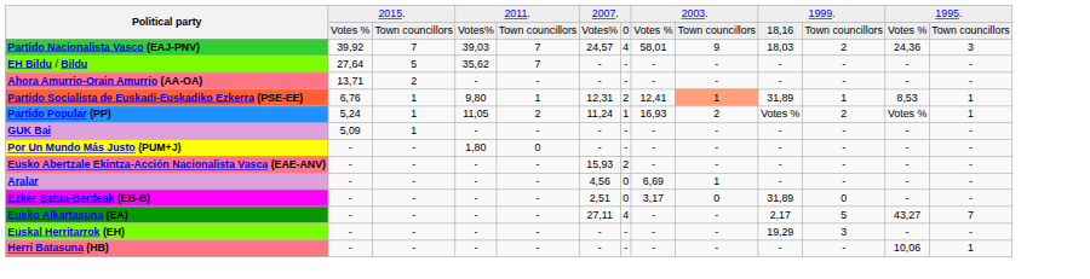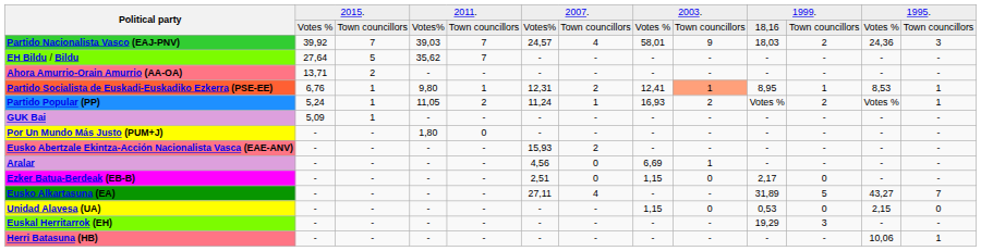Political party / Votes % | column 7: 0 -> Town councillors
Partido Socialista de Euskadi-Euskadiko Ezkerra (PSE-EE) | column 10: 31,89 -> 8,95
Ezker Batua-Berdeak (EB-B) | column 8: 3,17 -> 1,15
Ezker Batua-Berdeak (EB-B) | column 10: 31,89 -> 2,17
Eusko Alkartasuna (EA) | column 10: 2,17 -> 31,89
+ row: Unidad Alavesa (UA) | - | - | - | - | - | - | 1,15 | 0 | 0,53 | 0 | 2,15 | 0
